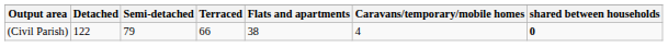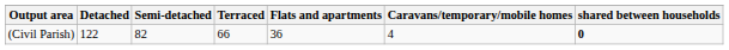(Civil Parish) | Semi-detached: 79 -> 82
(Civil Parish) | Flats and apartments: 38 -> 36
